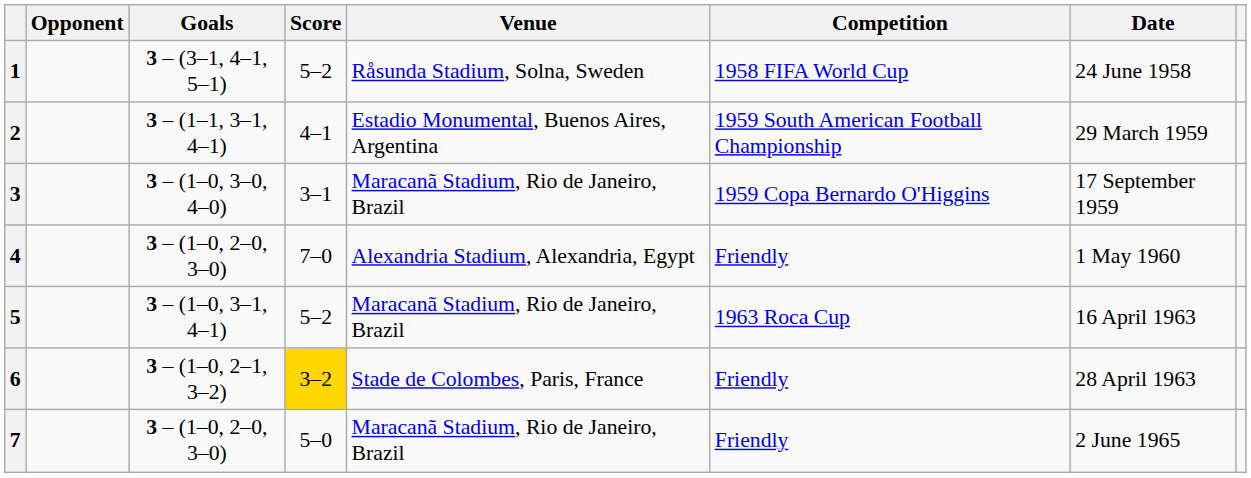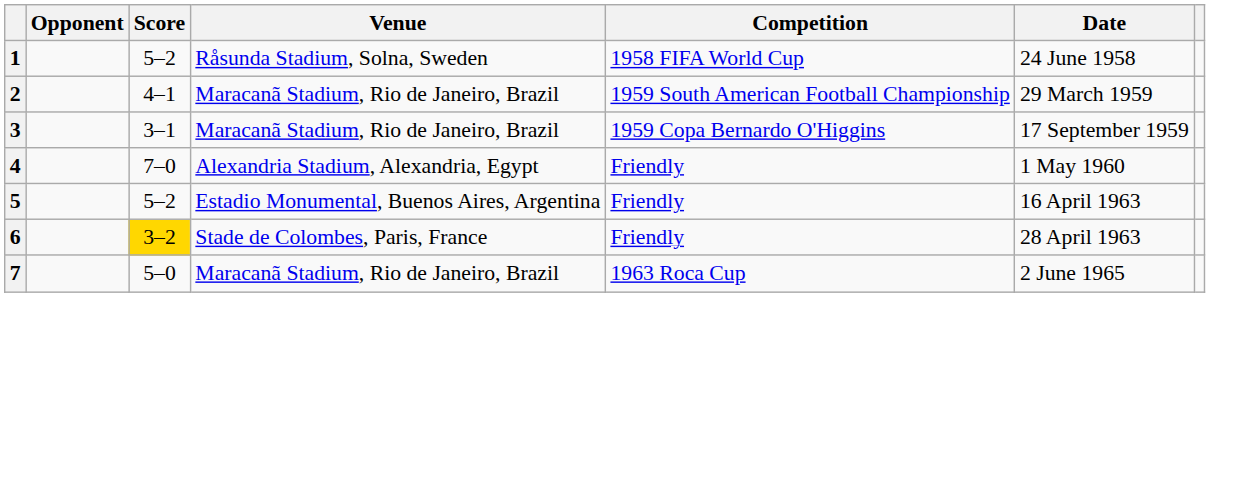- column: Goals | 3 – (3–1, 4–1, 5–1) | 3 – (1–1, 3–1, 4–1) | 3 – (1–0, 3–0, 4–0) | 3 – (1–0, 2–0, 3–0) | 3 – (1–0, 3–1, 4–1) | 3 – (1–0, 2–1, 3–2) | 3 – (1–0, 2–0, 3–0)
2 | Venue: Estadio Monumental, Buenos Aires, Argentina -> Maracanã Stadium, Rio de Janeiro, Brazil
5 | Venue: Maracanã Stadium, Rio de Janeiro, Brazil -> Estadio Monumental, Buenos Aires, Argentina
5 | Competition: 1963 Roca Cup -> Friendly
7 | Competition: Friendly -> 1963 Roca Cup
